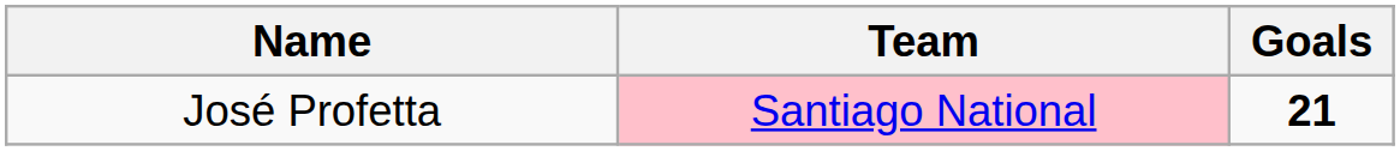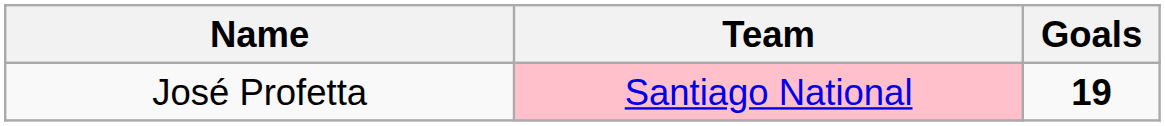José Profetta | Goals: 21 -> 19
